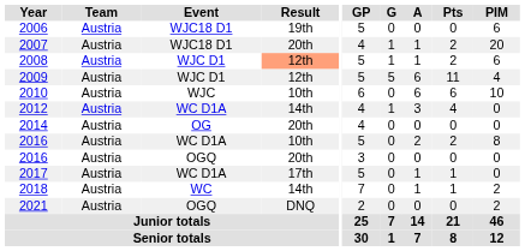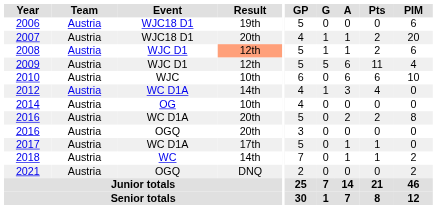2014 | Result: 20th -> 10th
2016 / WC D1A | Result: 10th -> 20th
